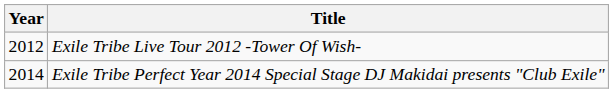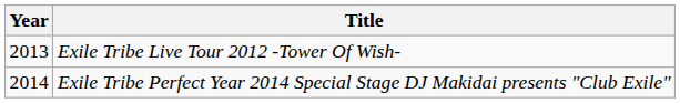Exile Tribe Live Tour 2012 -Tower Of Wish- | Year: 2012 -> 2013
